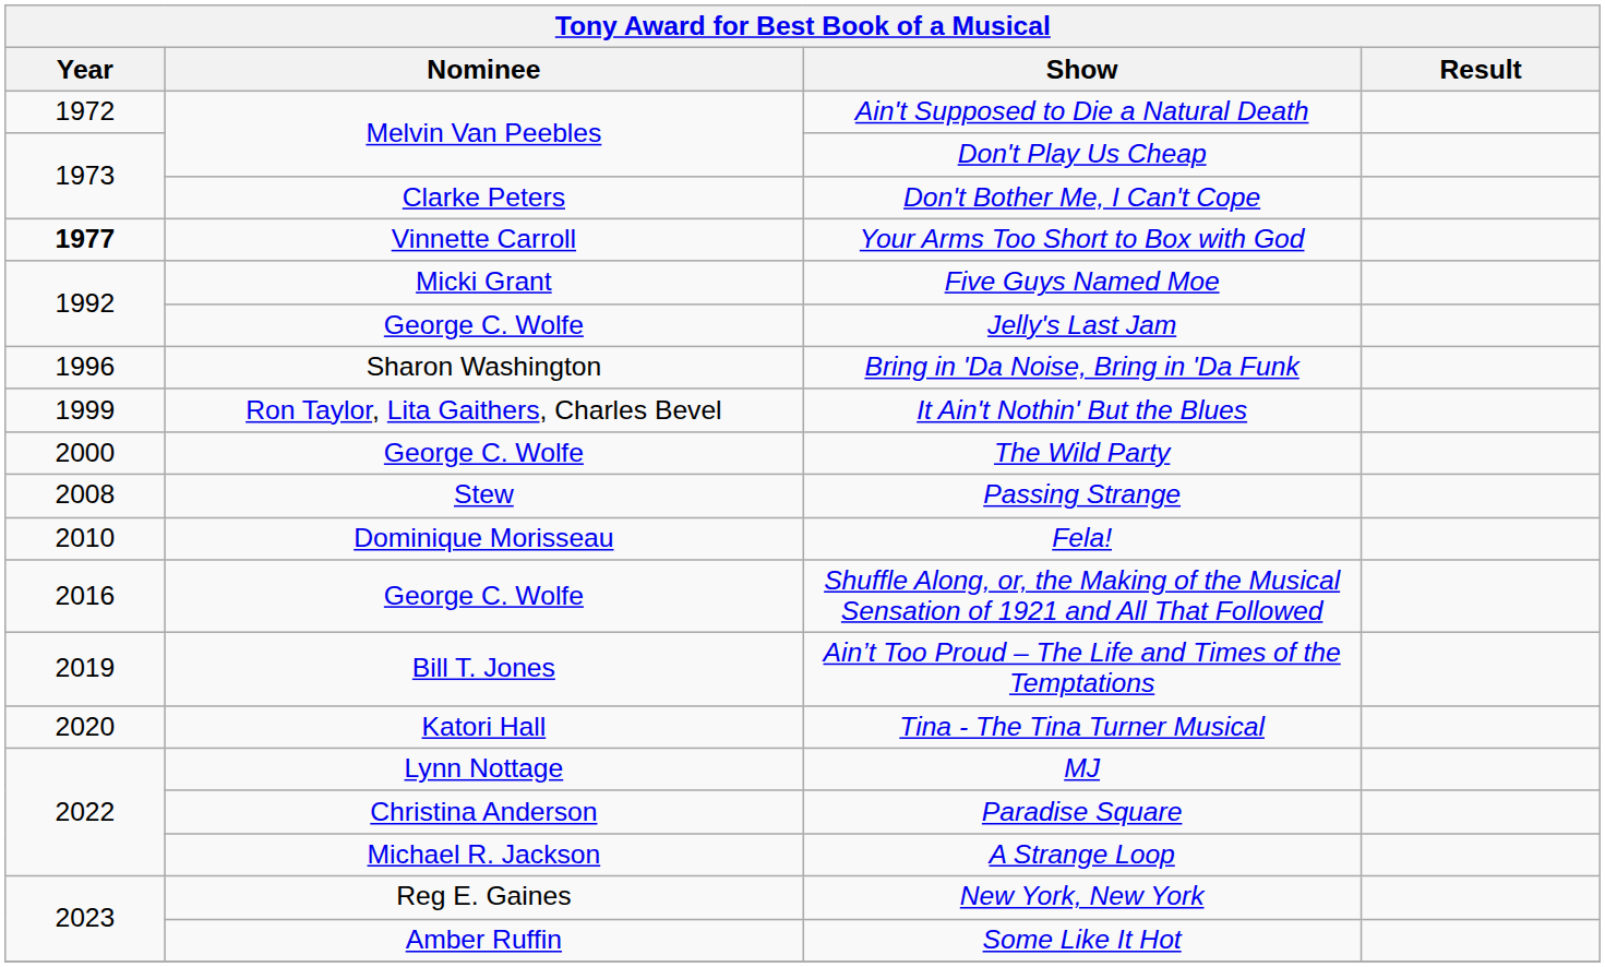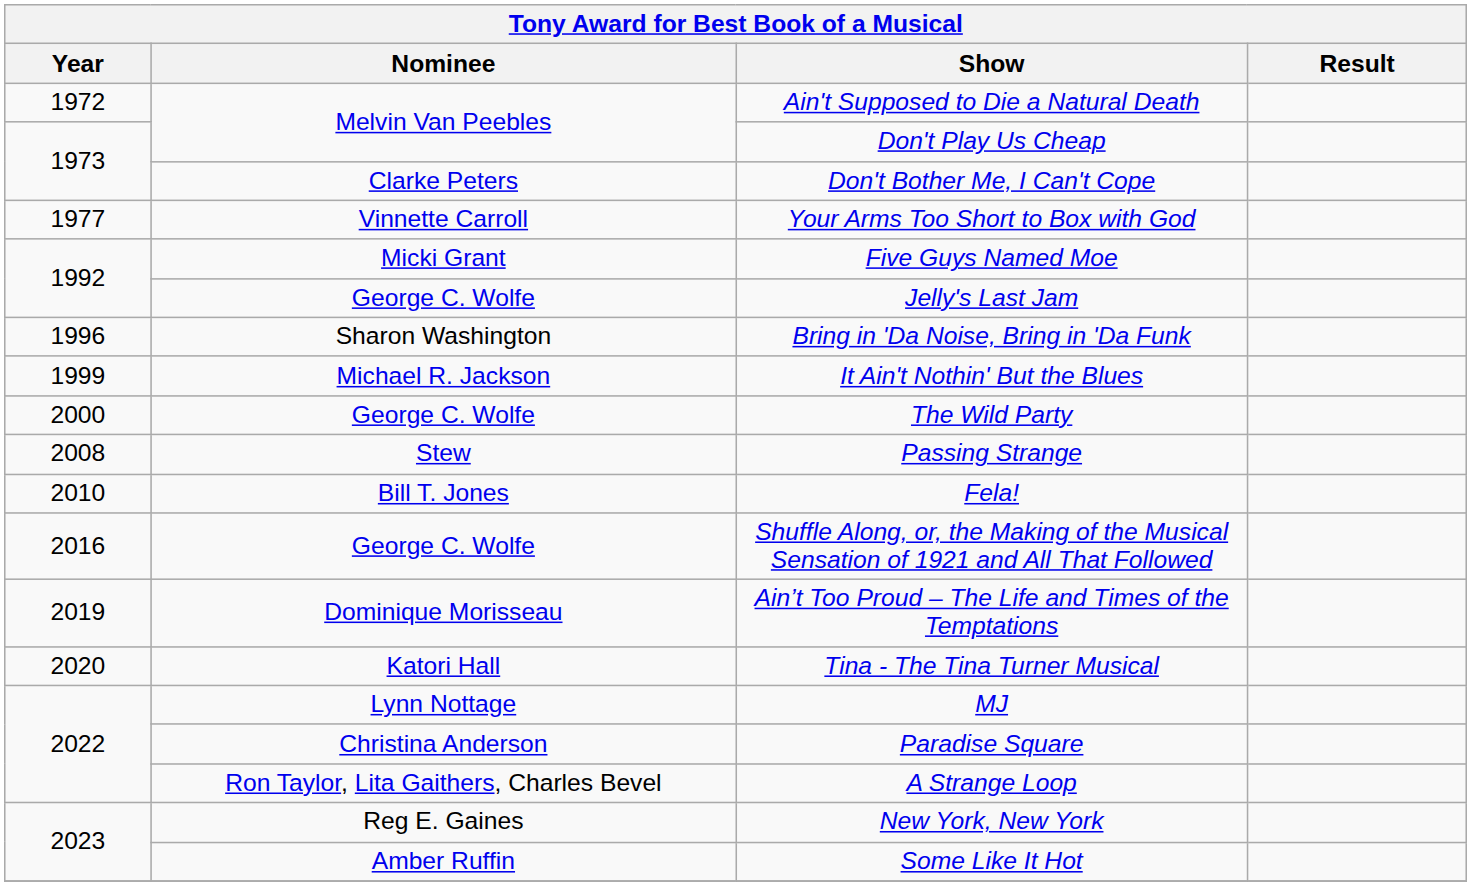Your Arms Too Short to Box with God | Year: bold -> normal
It Ain't Nothin' But the Blues | Nominee: Ron Taylor, Lita Gaithers, Charles Bevel -> Michael R. Jackson
Fela! | Nominee: Dominique Morisseau -> Bill T. Jones
Ain’t Too Proud – The Life and Times of the Temptations | Nominee: Bill T. Jones -> Dominique Morisseau
A Strange Loop | Nominee: Michael R. Jackson -> Ron Taylor, Lita Gaithers, Charles Bevel
